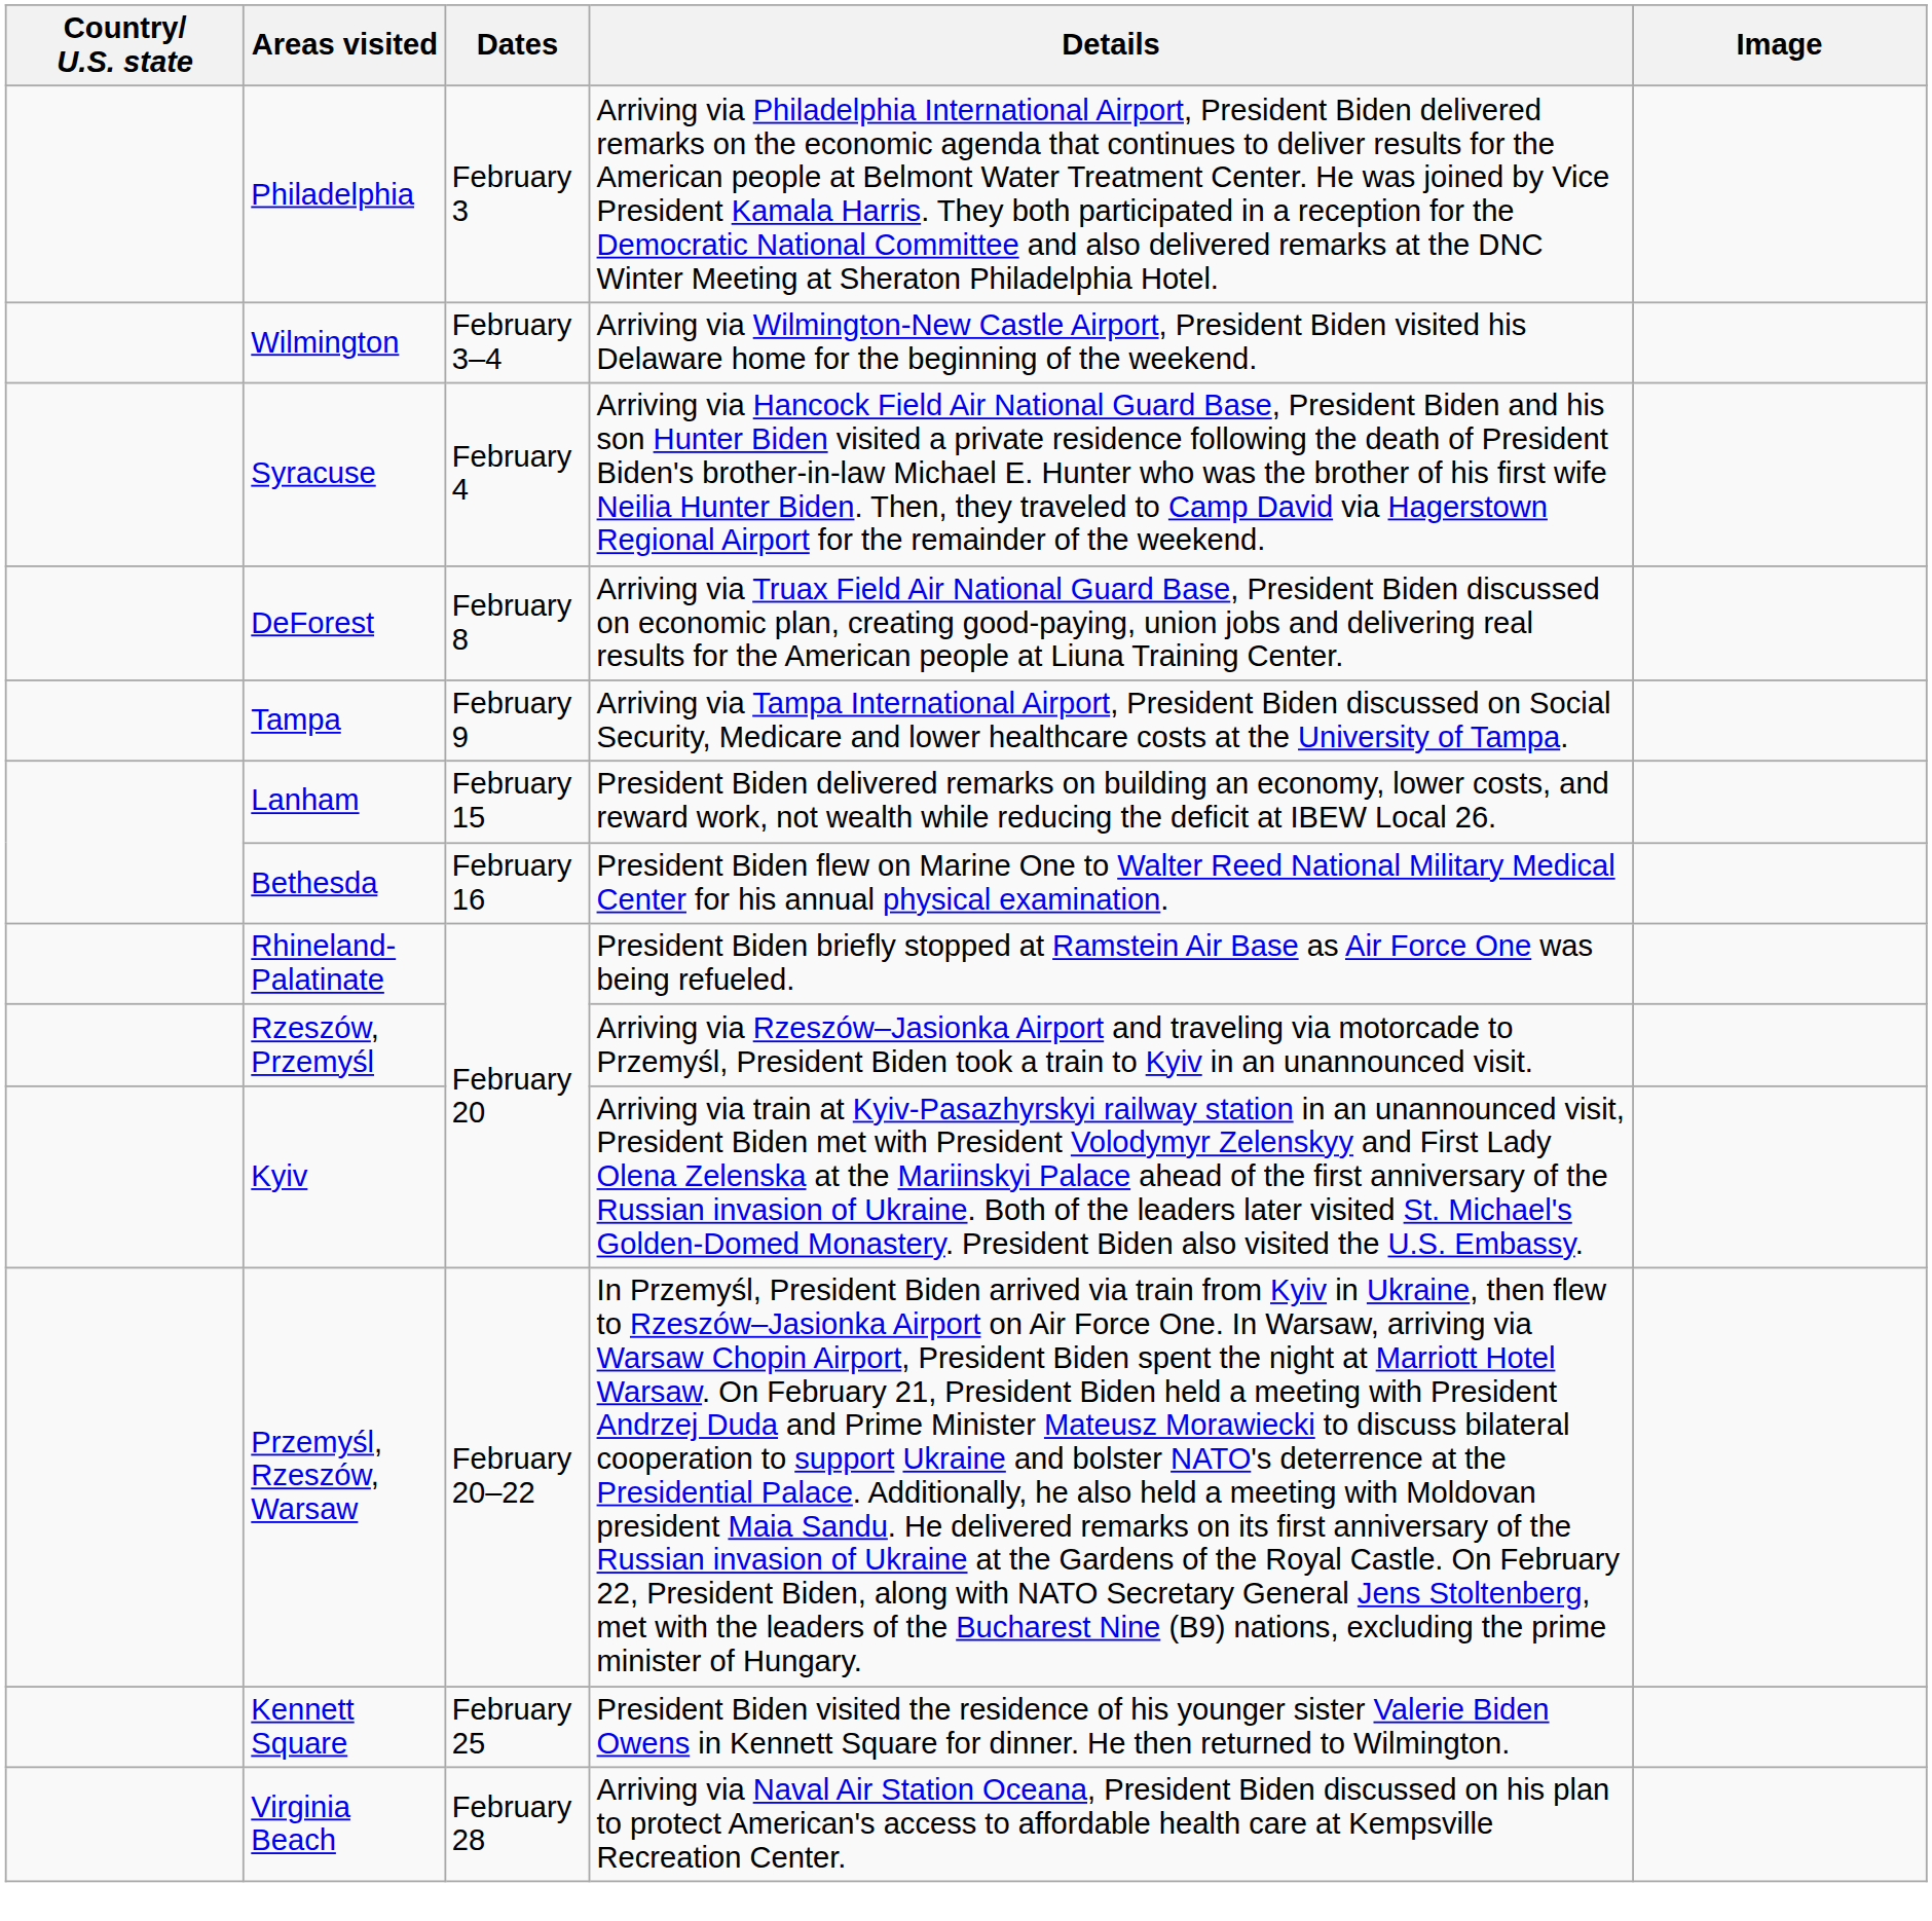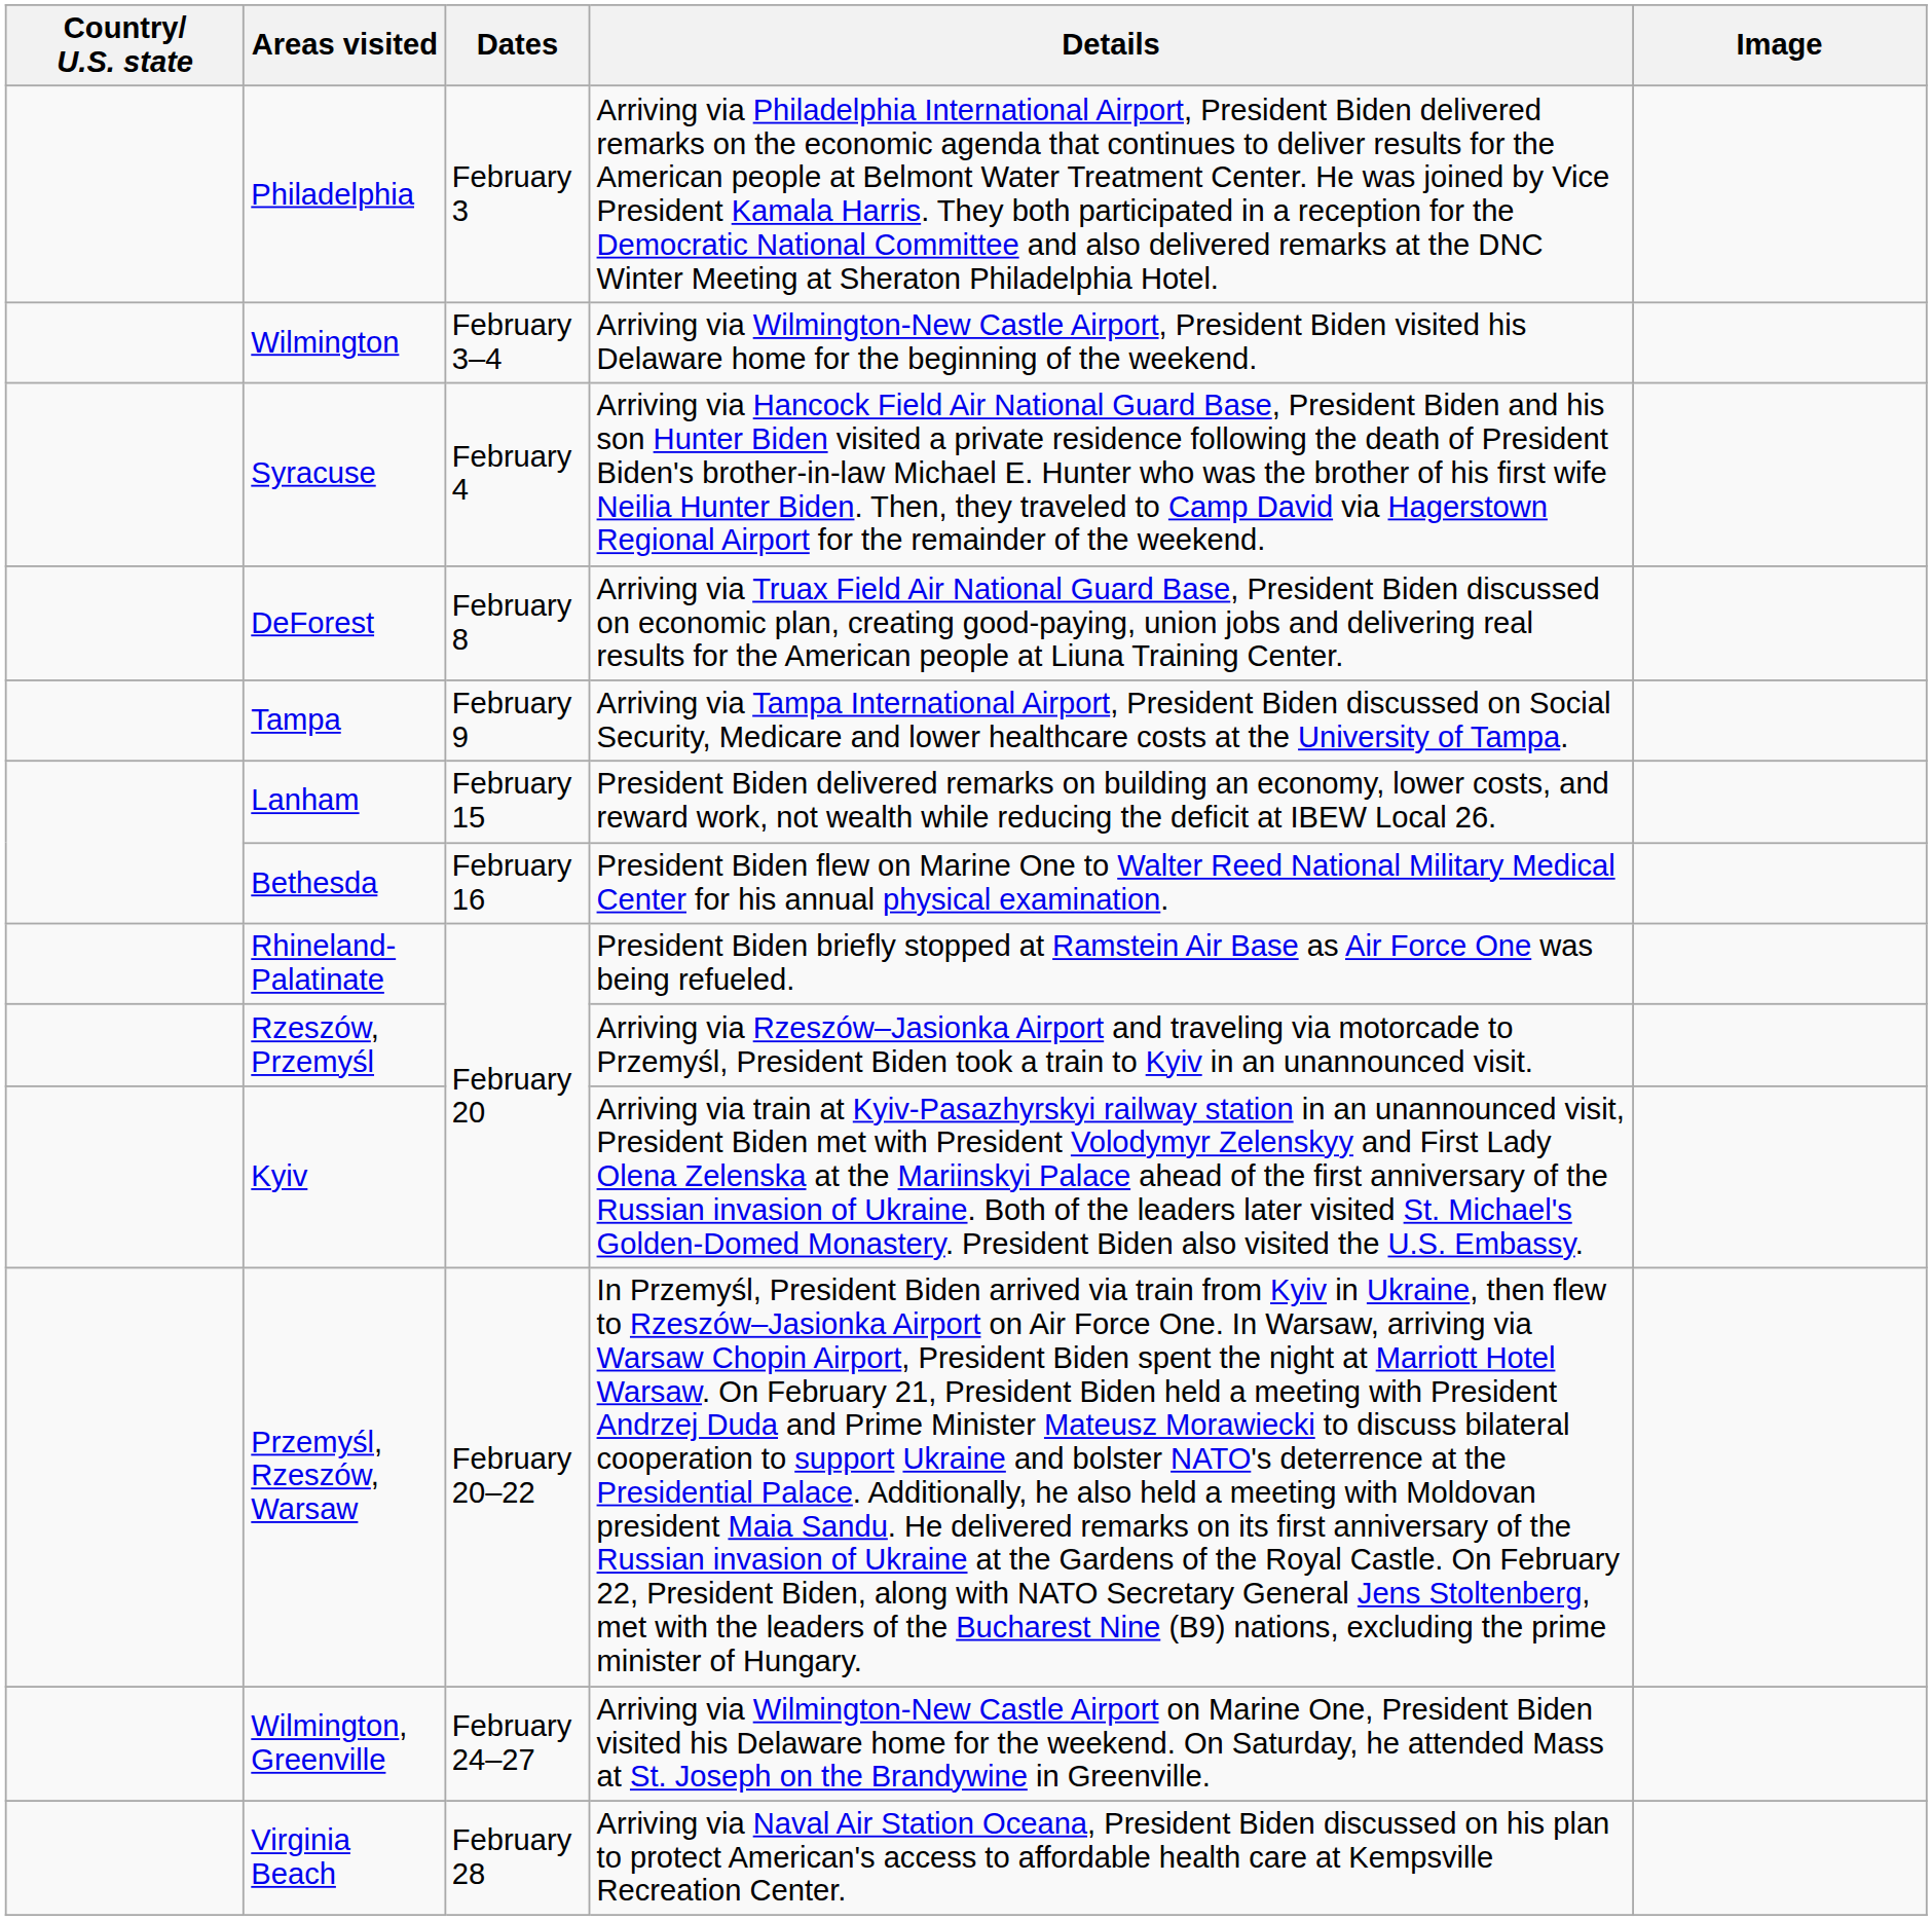+ row: Wilmington, Greenville | February 24–27 | Arriving via Wilmington-New Castle Airport on Marine One, President Biden visited his Delaware home for the weekend. On Saturday, he attended Mass at St. Joseph on the Brandywine in Greenville.
- row: Kennett Square | February 25 | President Biden visited the residence of his younger sister Valerie Biden Owens in Kennett Square for dinner. He then returned to Wilmington.
